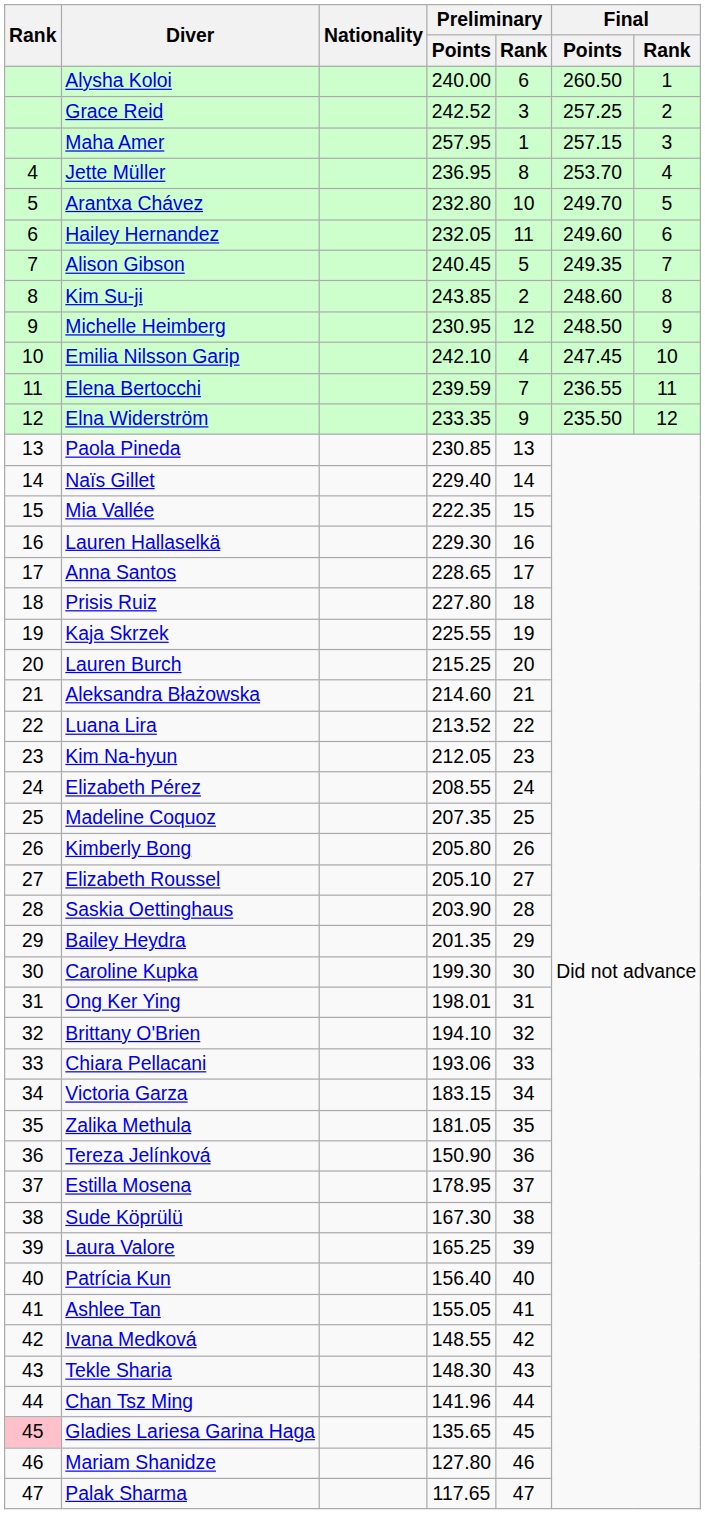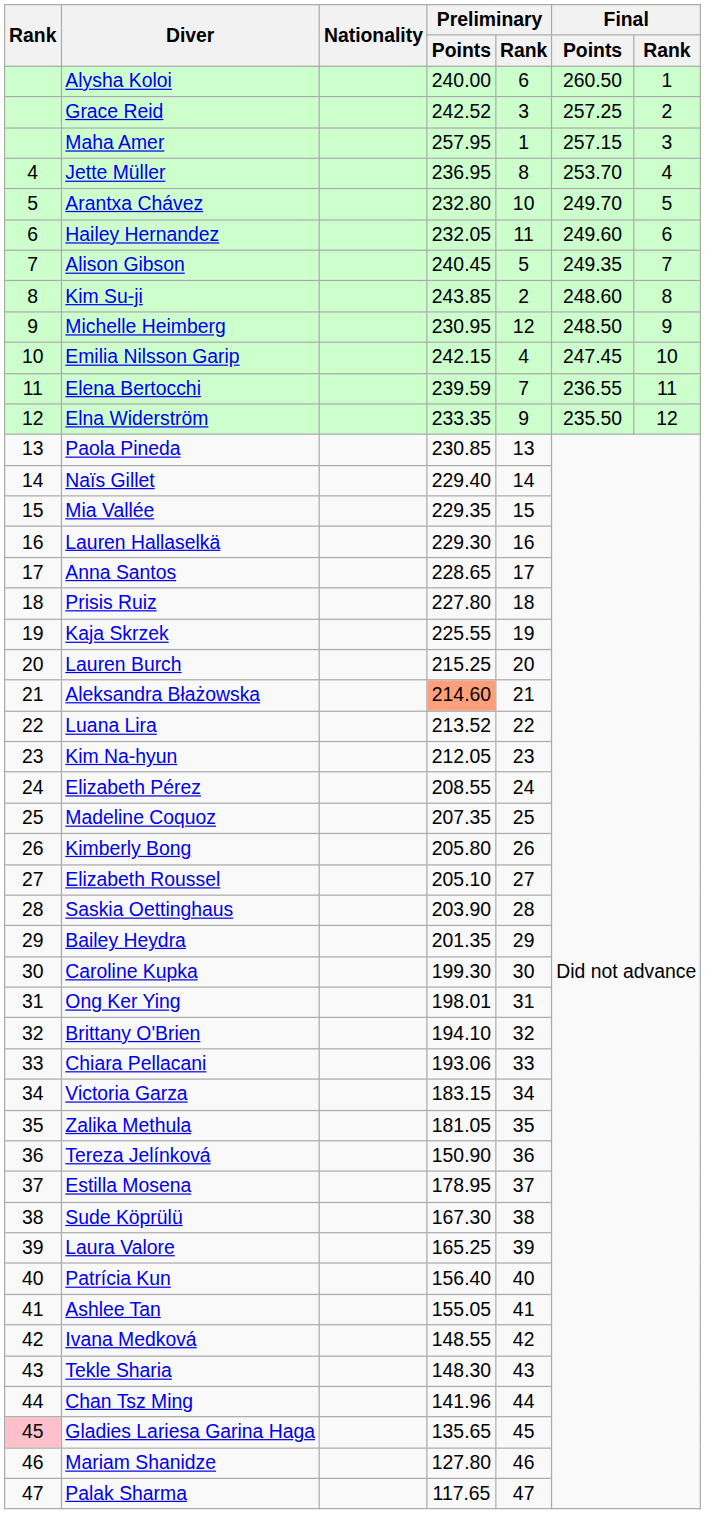Emilia Nilsson Garip | Preliminary / Points: 242.10 -> 242.15
Mia Vallée | Preliminary / Points: 222.35 -> 229.35
Aleksandra Błażowska | Preliminary / Points: no background -> lightsalmon background
